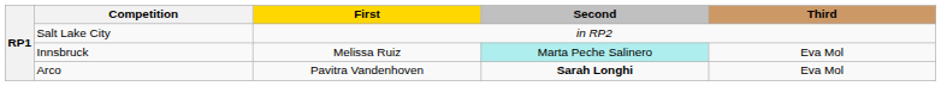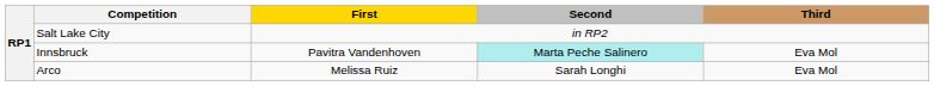Innsbruck | First: Melissa Ruiz -> Pavitra Vandenhoven
Arco | First: Pavitra Vandenhoven -> Melissa Ruiz
Arco | Second: bold -> normal
